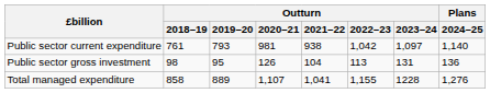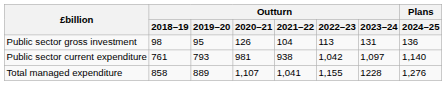rows swapped: Public sector gross investment <-> Public sector current expenditure
